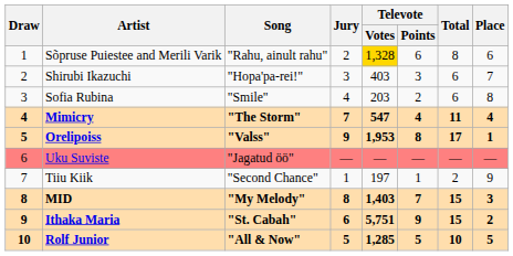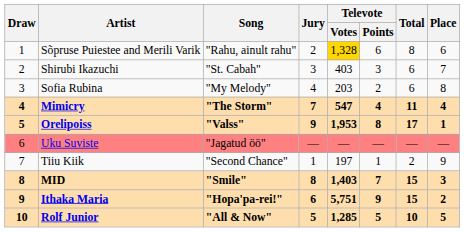Shirubi Ikazuchi | Song: "Hopa'pa-rei!" -> "St. Cabah"
Sofia Rubina | Song: "Smile" -> "My Melody"
MID | Song: "My Melody" -> "Smile"
Ithaka Maria | Song: "St. Cabah" -> "Hopa'pa-rei!"
